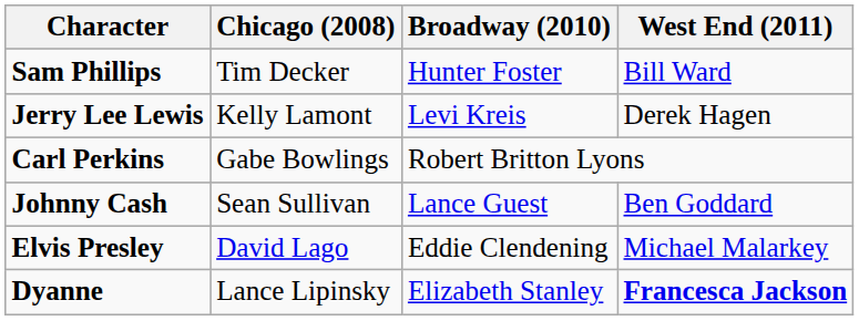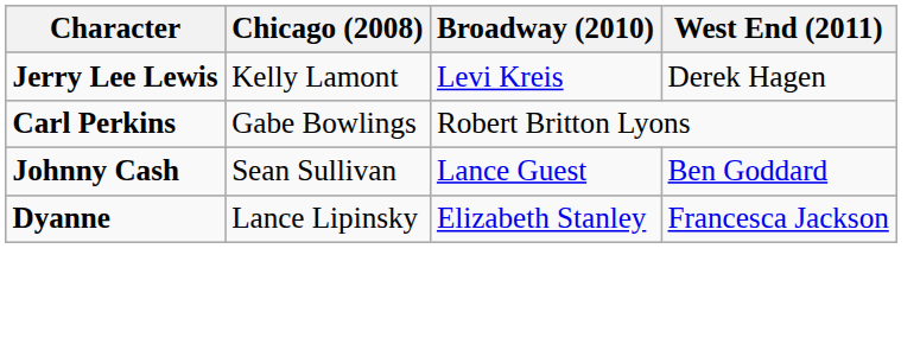- row: Sam Phillips | Tim Decker | Hunter Foster | Bill Ward
- row: Elvis Presley | David Lago | Eddie Clendening | Michael Malarkey
Dyanne | West End (2011): bold -> normal
